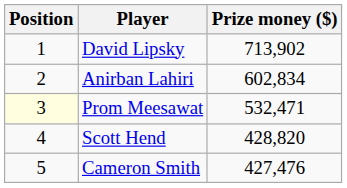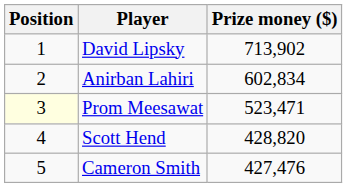Prom Meesawat | Prize money ($): 532,471 -> 523,471
